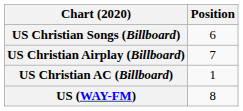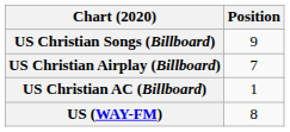US Christian Songs (Billboard) | Position: 6 -> 9
